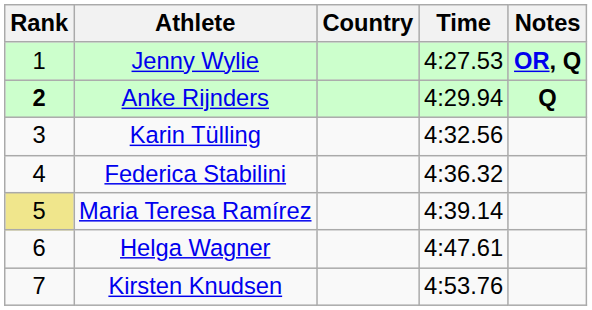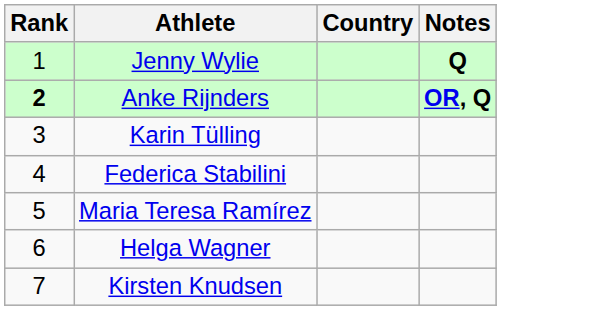- column: Time | 4:27.53 | 4:29.94 | 4:32.56 | 4:36.32 | 4:39.14 | 4:47.61 | 4:53.76
Jenny Wylie | Notes: OR, Q -> Q
Anke Rijnders | Notes: Q -> OR, Q
Maria Teresa Ramírez | Rank: khaki background -> no background
